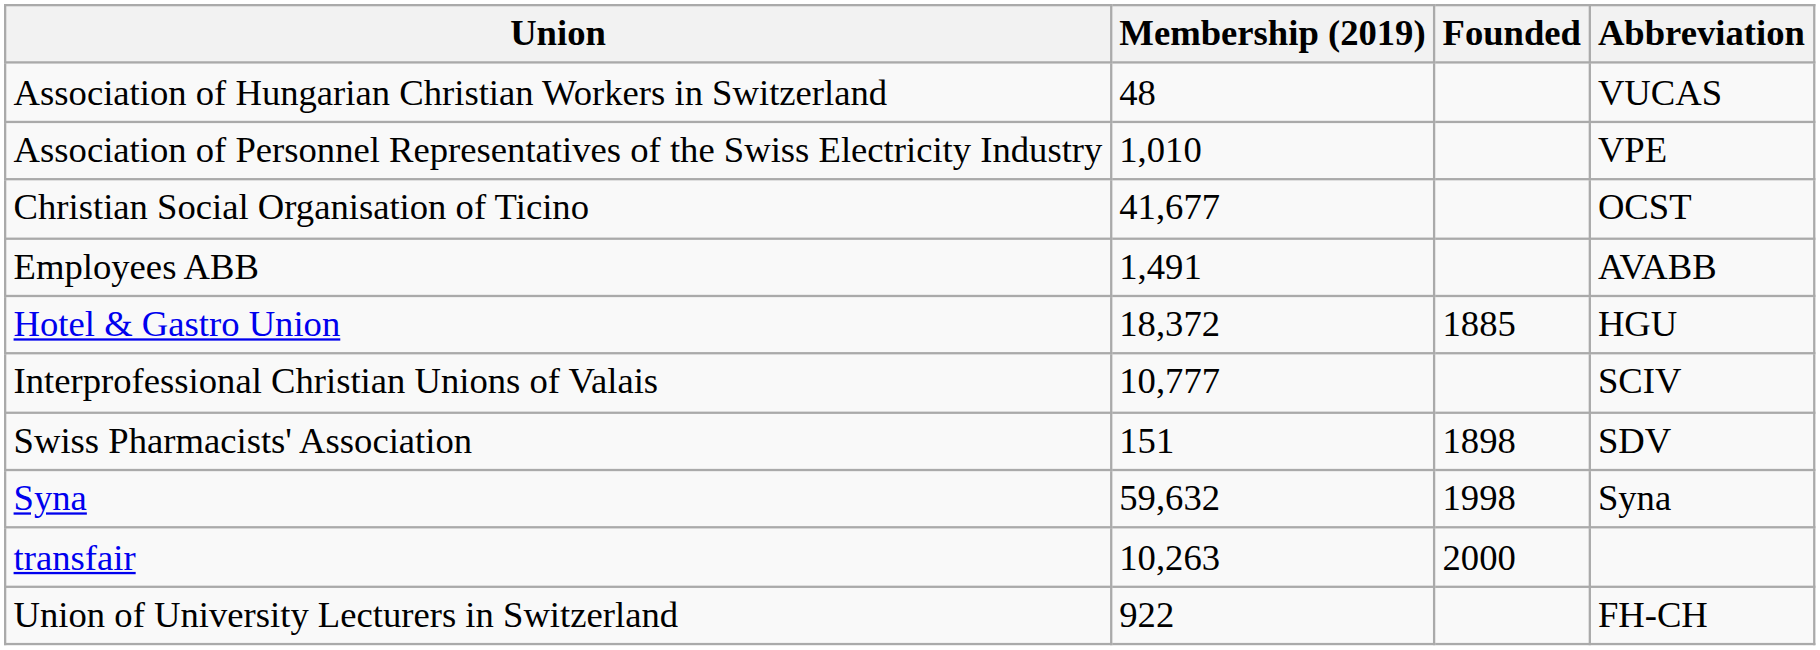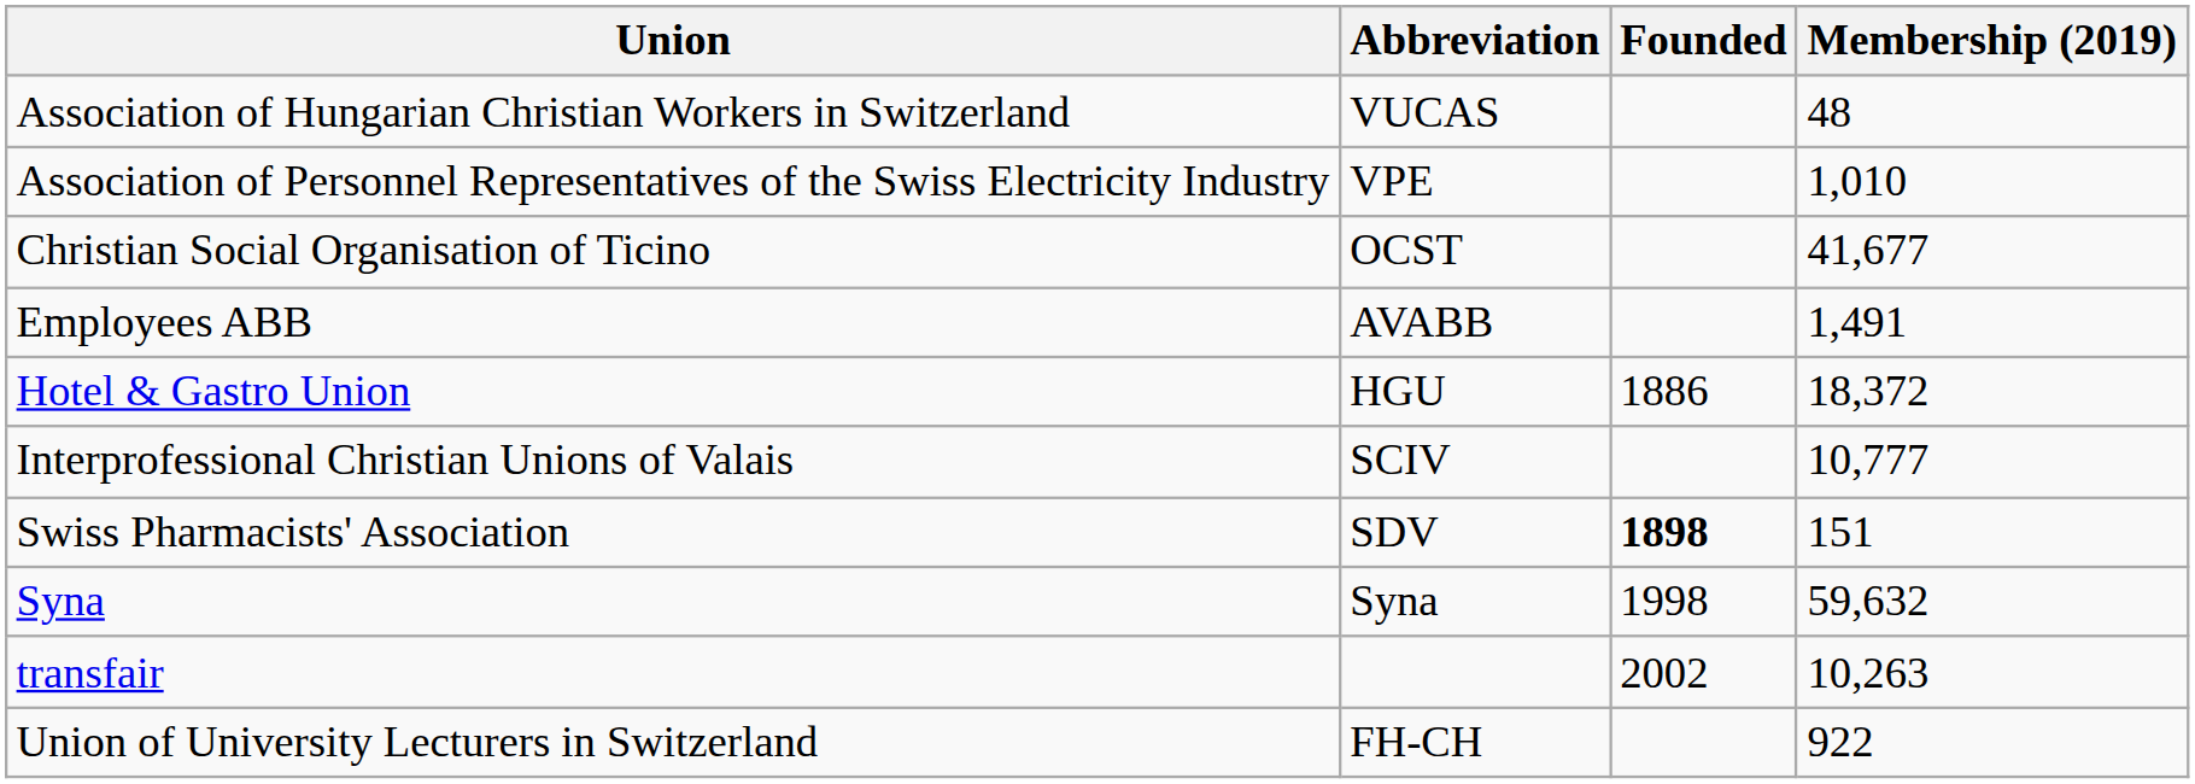columns swapped: Abbreviation <-> Membership (2019)
Hotel & Gastro Union | Founded: 1885 -> 1886
Swiss Pharmacists' Association | Founded: normal -> bold
transfair | Founded: 2000 -> 2002
